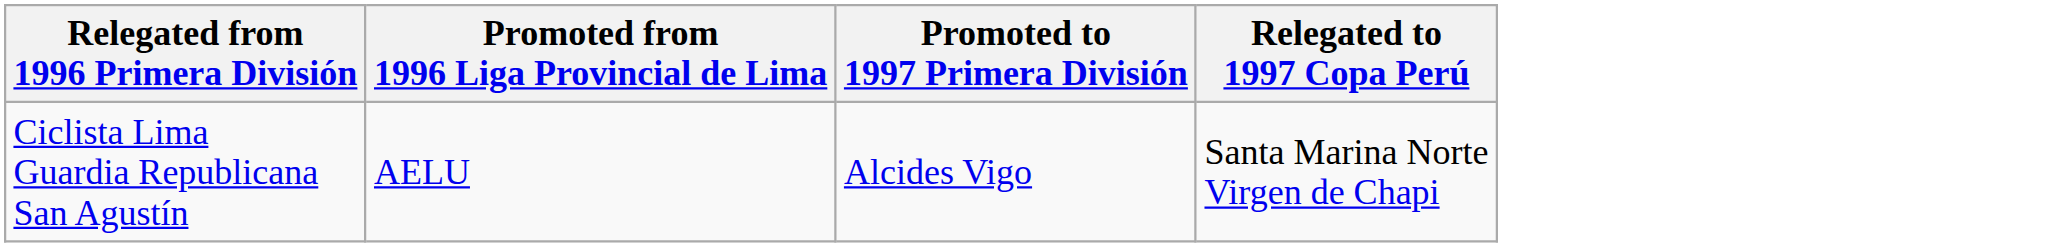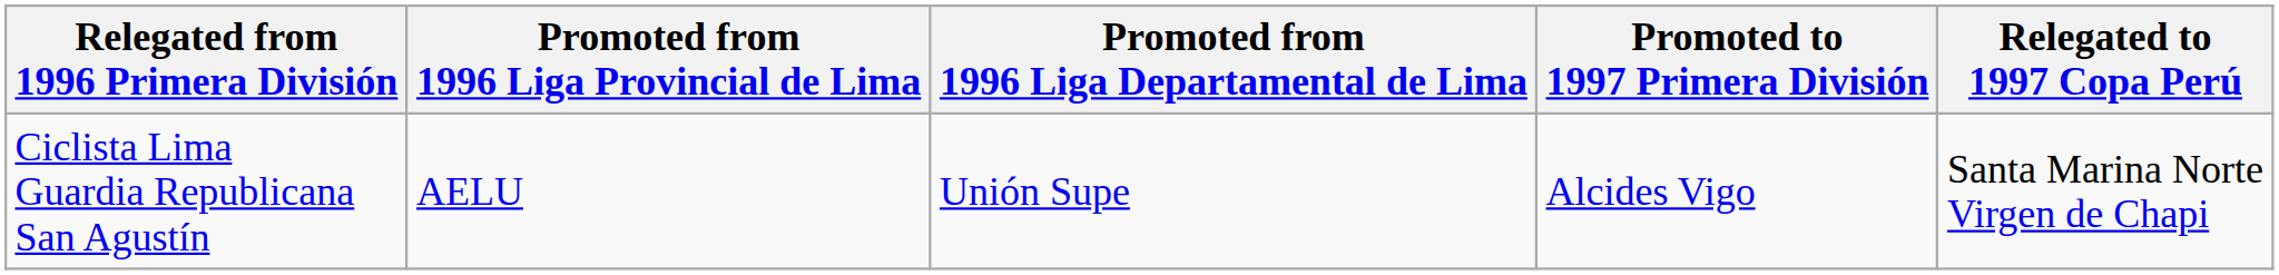+ column: Promoted from 1996 Liga Departamental de Lima | Unión Supe
